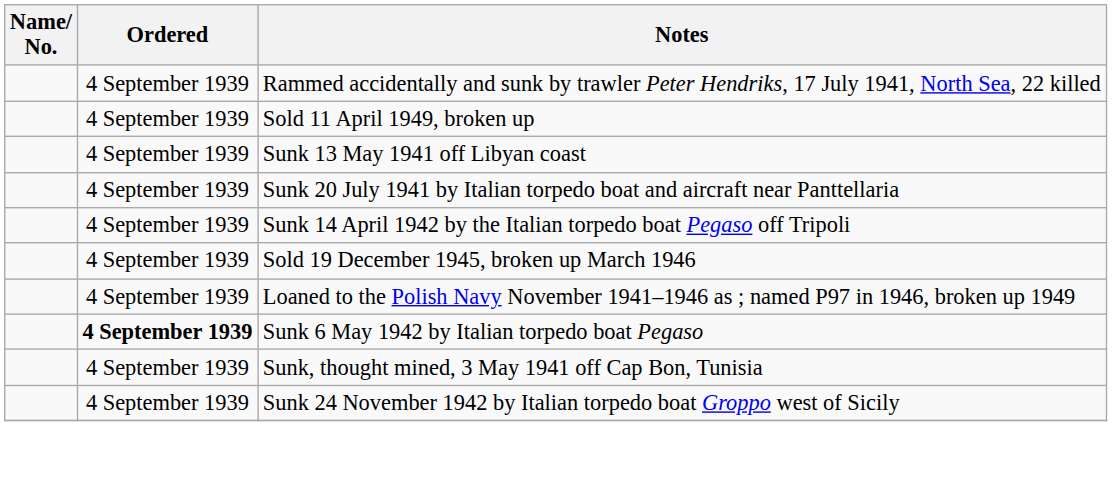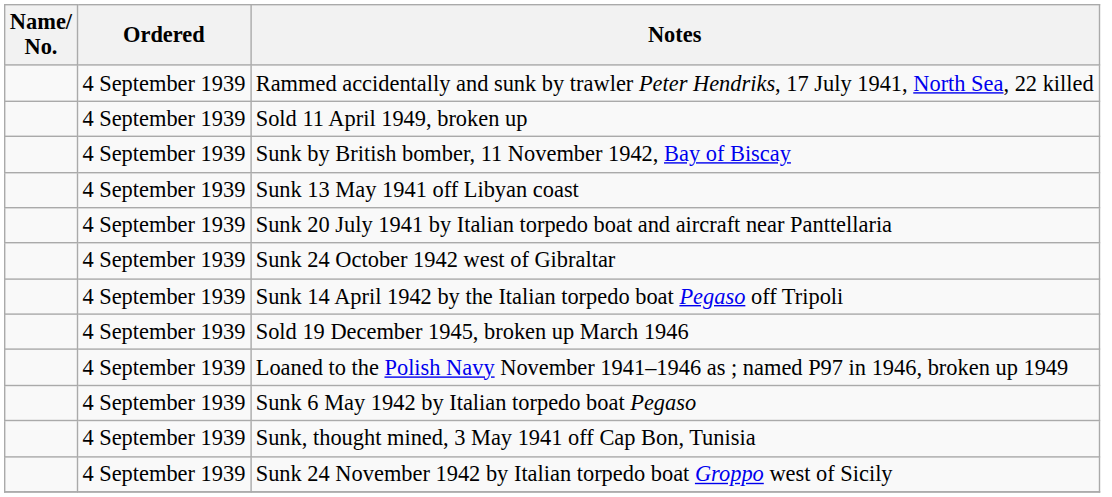+ row: 4 September 1939 | Sunk by British bomber, 11 November 1942, Bay of Biscay
+ row: 4 September 1939 | Sunk 24 October 1942 west of Gibraltar
Sunk 6 May 1942 by Italian torpedo boat Pegaso | Ordered: bold -> normal
